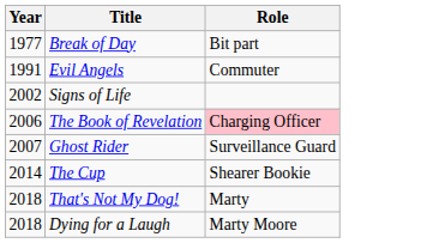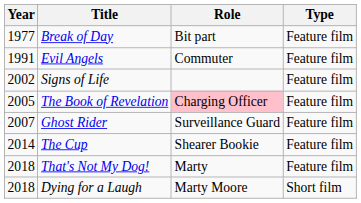+ column: Type | Feature film | Feature film | Feature film | Feature film | Feature film | Feature film | Feature film | Short film
The Book of Revelation | Year: 2006 -> 2005
